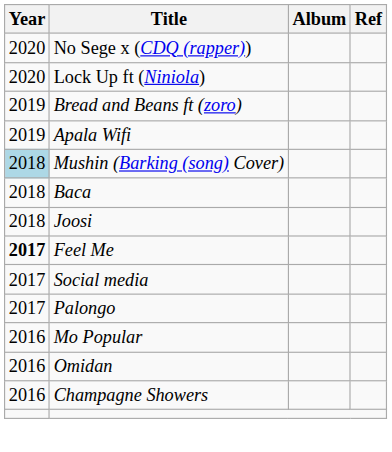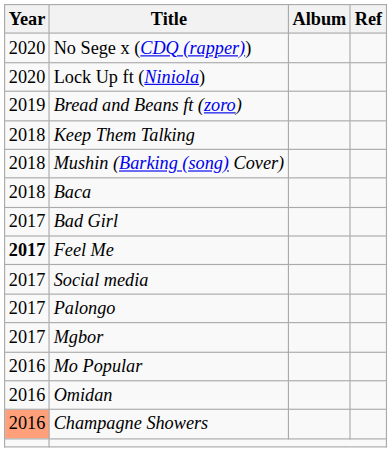- row: 2019 | Apala Wifi
+ row: 2018 | Keep Them Talking
Mushin (Barking (song) Cover) | Year: lightblue background -> no background
- row: 2018 | Joosi
+ row: 2017 | Bad Girl
+ row: 2017 | Mgbor
Champagne Showers | Year: no background -> lightsalmon background
